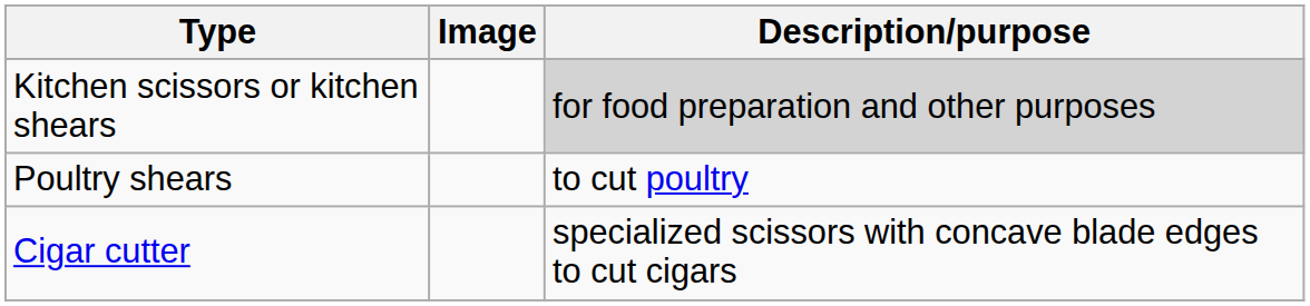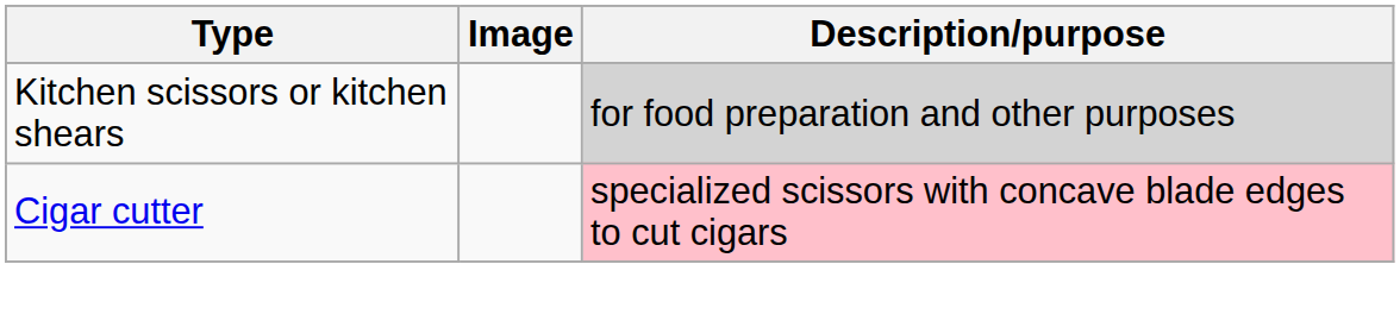- row: Poultry shears | to cut poultry
Cigar cutter | Description/purpose: no background -> pink background
